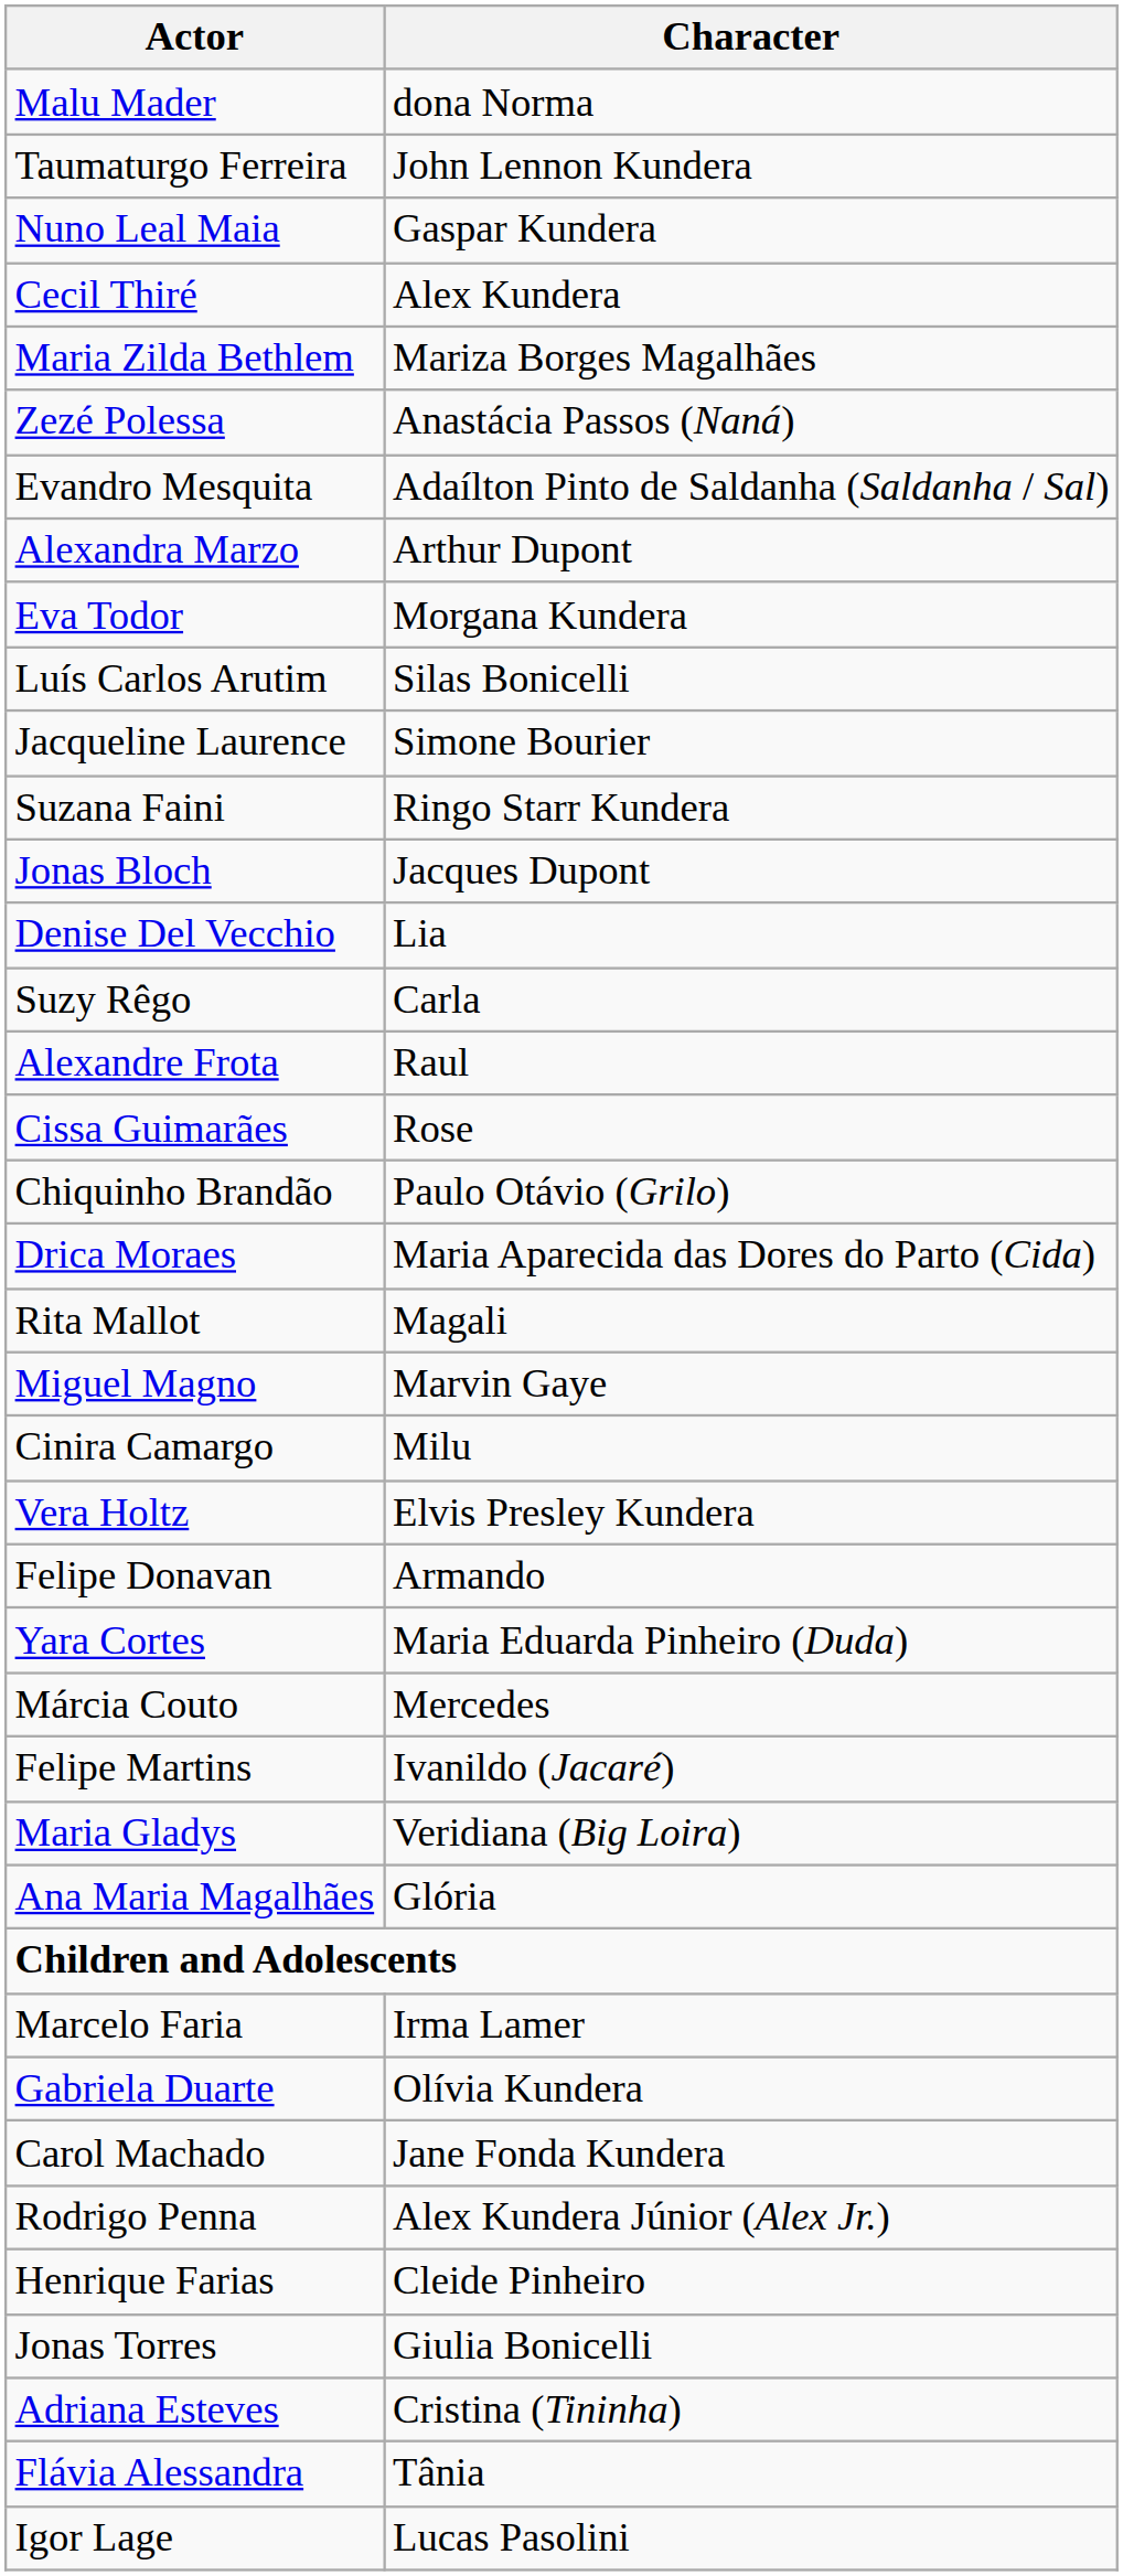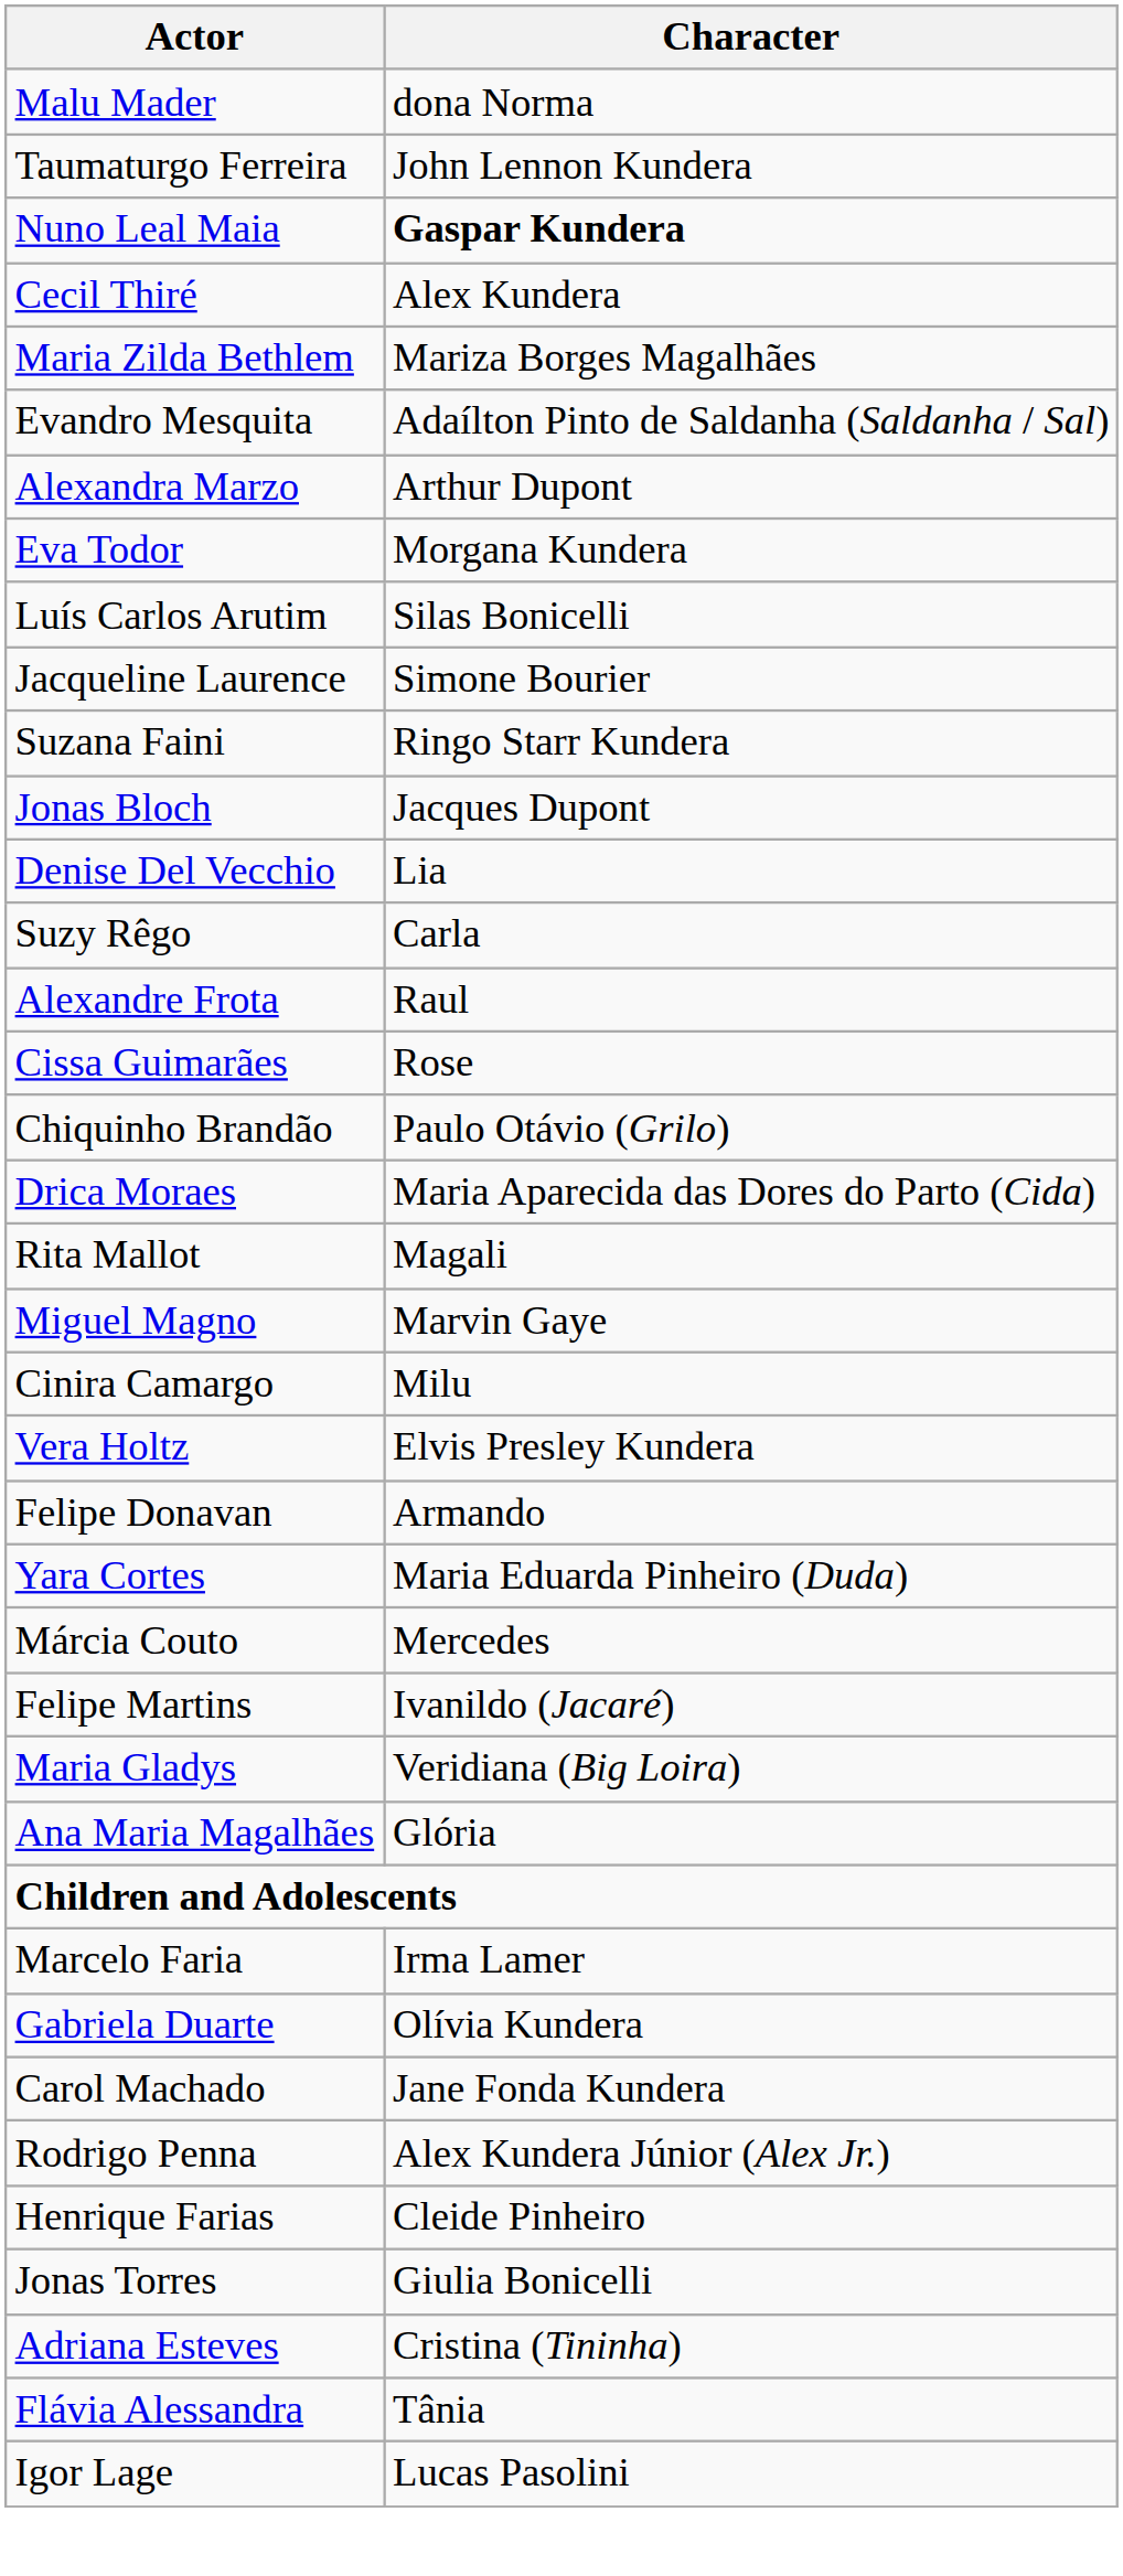Nuno Leal Maia | Character: normal -> bold
- row: Zezé Polessa | Anastácia Passos (Naná)
